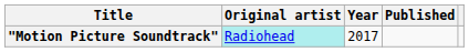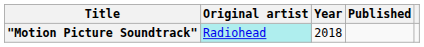"Motion Picture Soundtrack" | Year: 2017 -> 2018
